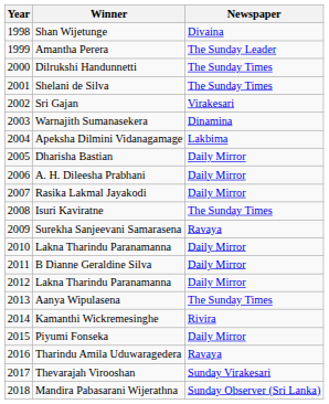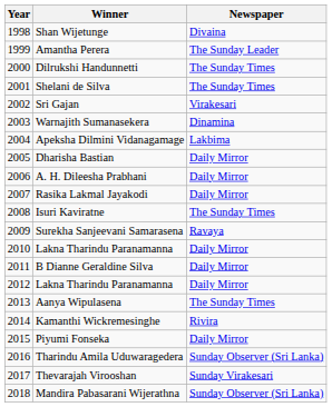Tharindu Amila Uduwaragedera | Newspaper: Ravaya -> Sunday Observer (Sri Lanka)
